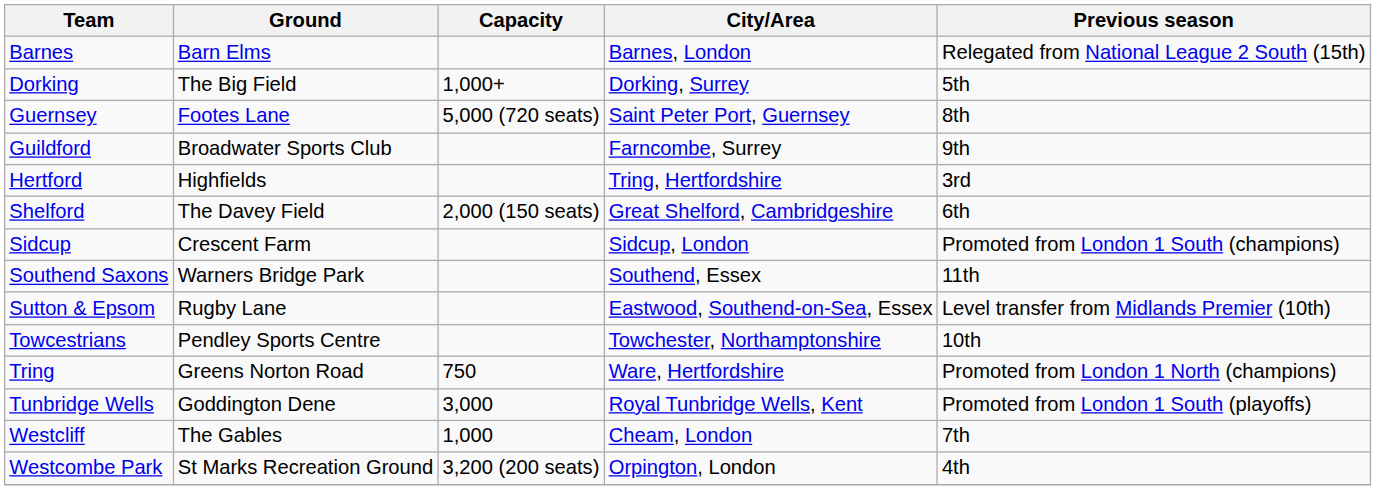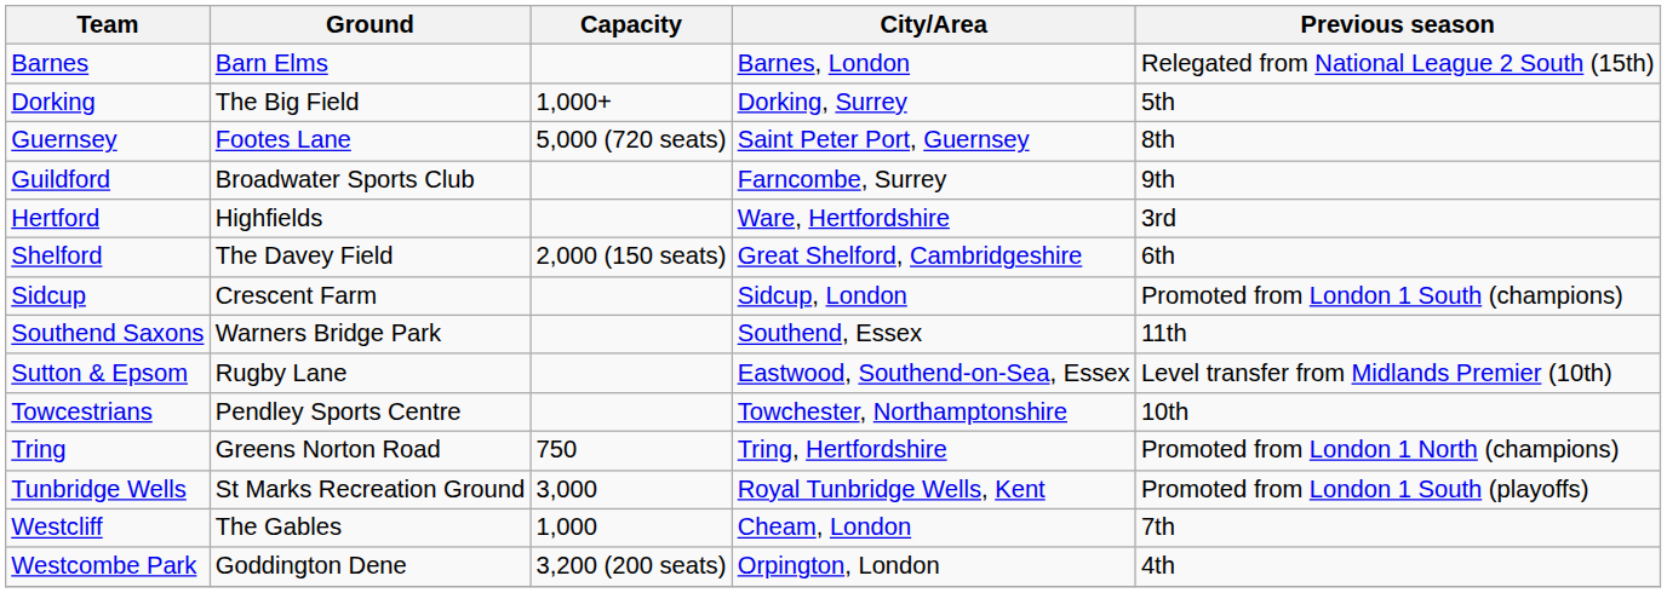Hertford | City/Area: Tring, Hertfordshire -> Ware, Hertfordshire
Tring | City/Area: Ware, Hertfordshire -> Tring, Hertfordshire
Tunbridge Wells | Ground: Goddington Dene -> St Marks Recreation Ground
Westcombe Park | Ground: St Marks Recreation Ground -> Goddington Dene
